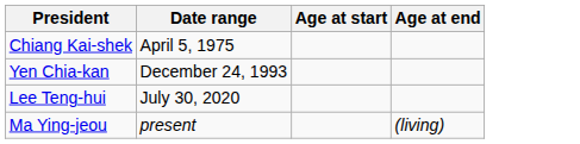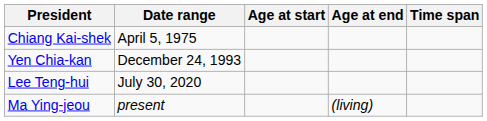+ column: Time span
